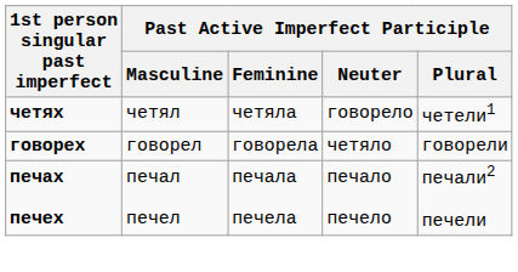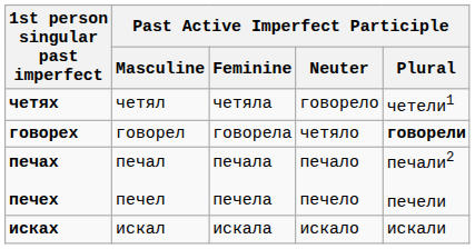говорех | Past Active Imperfect Participle / Plural: normal -> bold
+ row: исках | искал | искала | искало | искали
